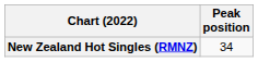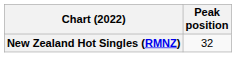New Zealand Hot Singles (RMNZ) | Peak position: 34 -> 32
